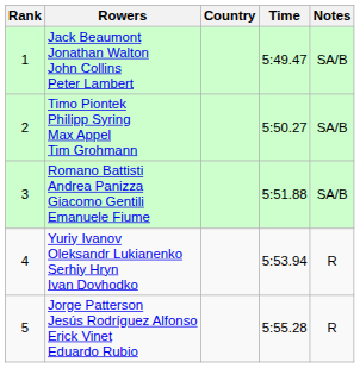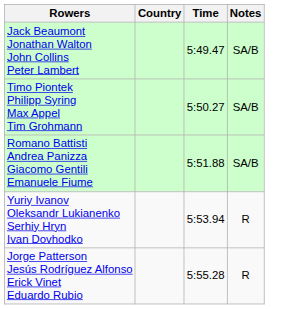- column: Rank | 1 | 2 | 3 | 4 | 5
